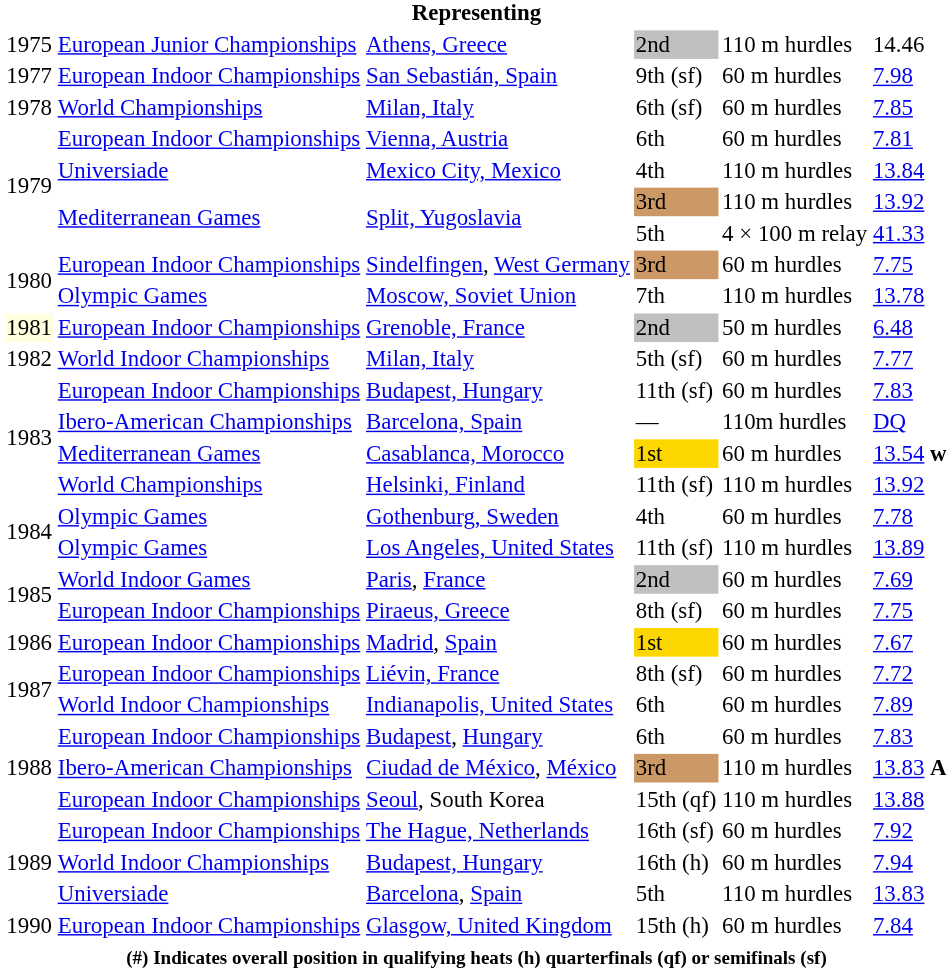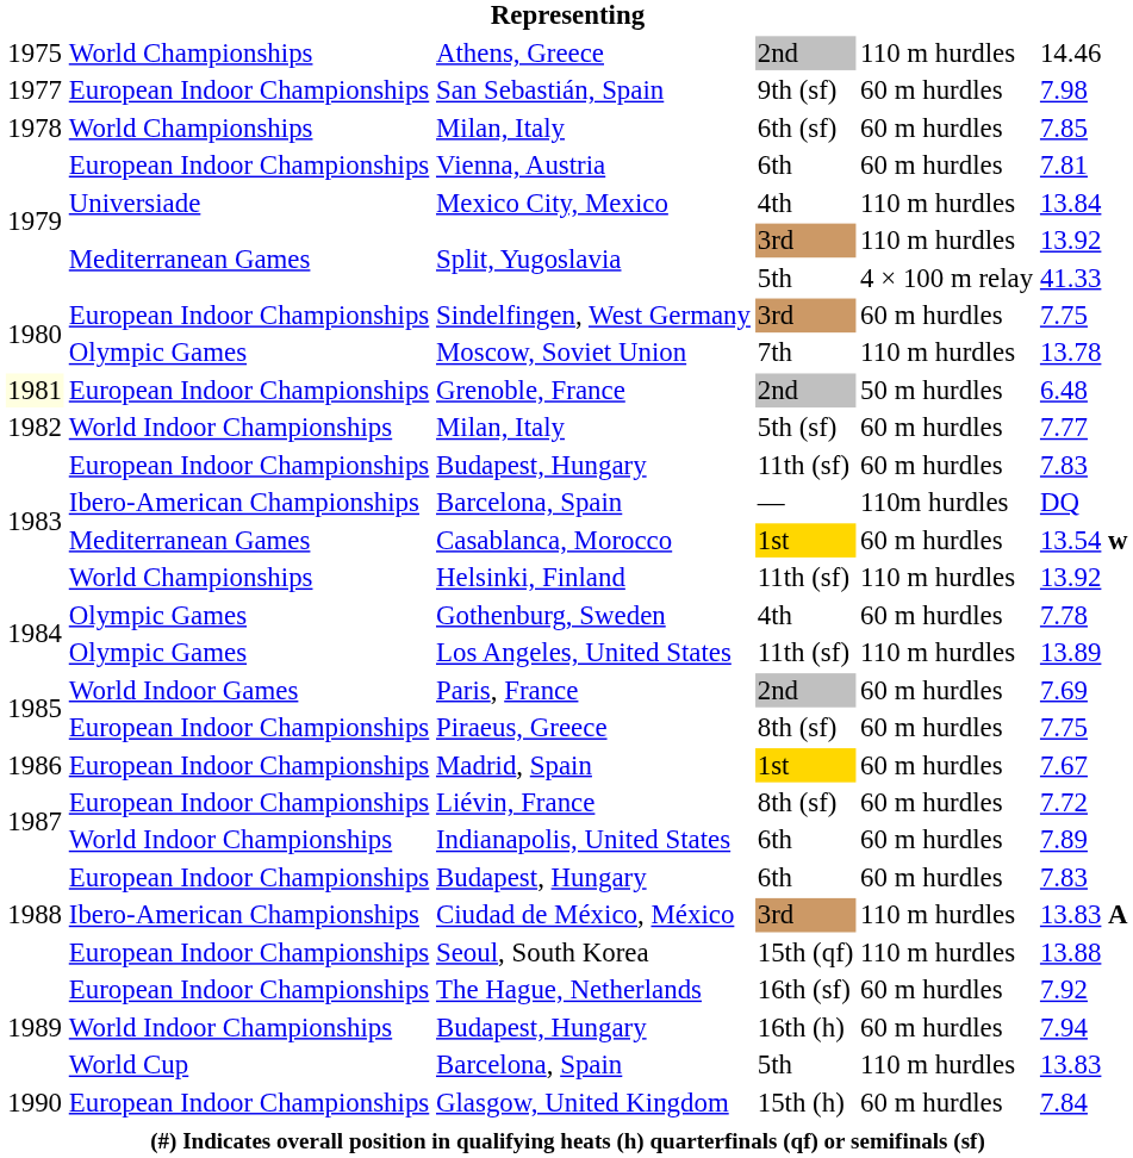Athens, Greece | column 2: European Junior Championships -> World Championships
Barcelona, Spain / 5th | column 2: Universiade -> World Cup
